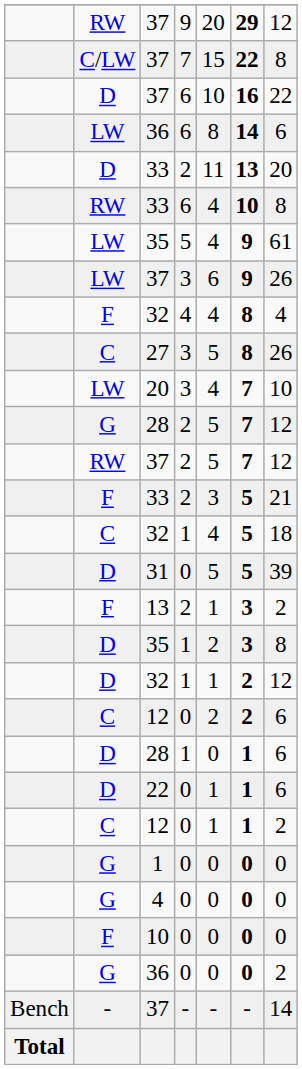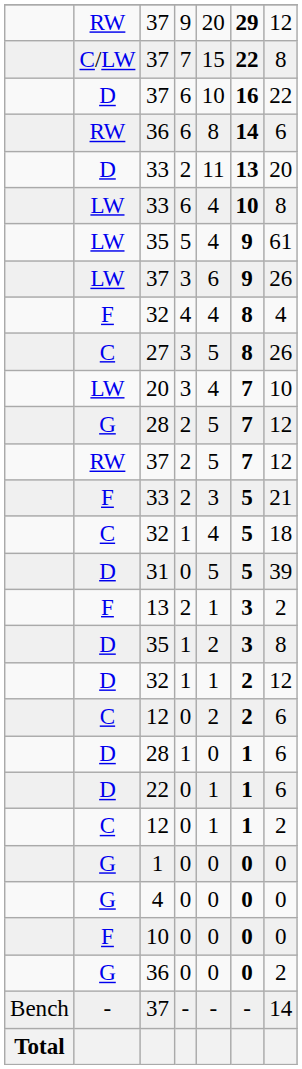36 / 6 | column 2: LW -> RW
33 / 6 | column 2: RW -> LW
